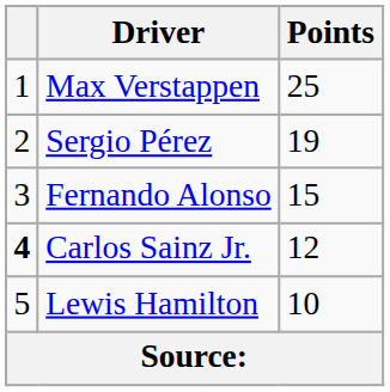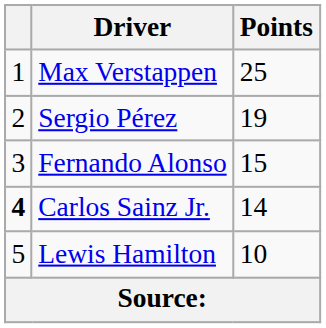Carlos Sainz Jr. | Points: 12 -> 14
